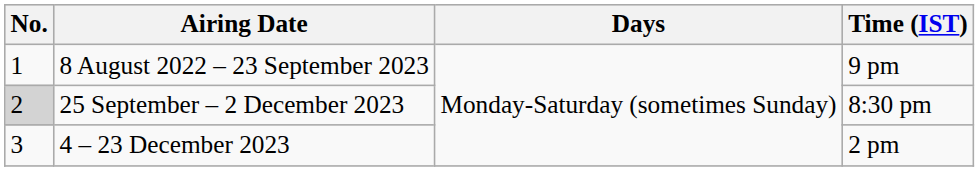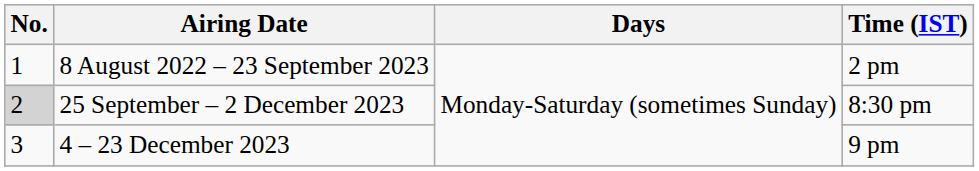8 August 2022 – 23 September 2023 | Time (IST): 9 pm -> 2 pm
4 – 23 December 2023 | Time (IST): 2 pm -> 9 pm
